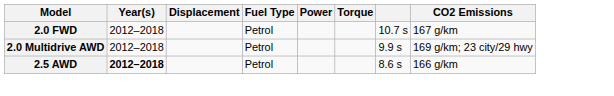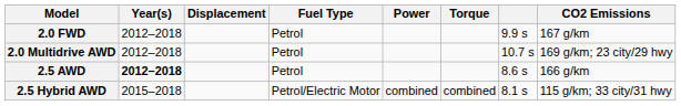2.0 FWD | column 7: 10.7 s -> 9.9 s
2.0 Multidrive AWD | column 7: 9.9 s -> 10.7 s
+ row: 2.5 Hybrid AWD | 2015–2018 | Petrol/Electric Motor | combined | combined | 8.1 s | 115 g/km; 33 city/31 hwy
